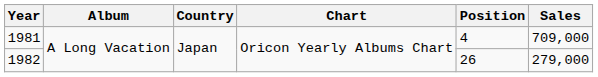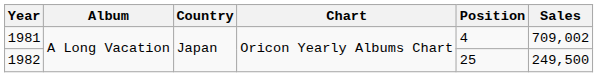1981 | Sales: 709,000 -> 709,002
1982 | Position: 26 -> 25
1982 | Sales: 279,000 -> 249,500
